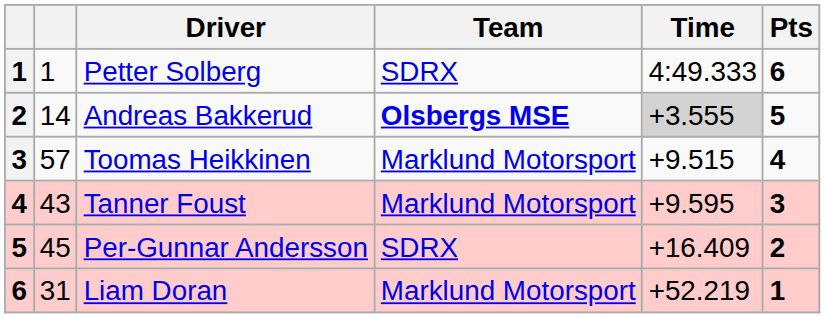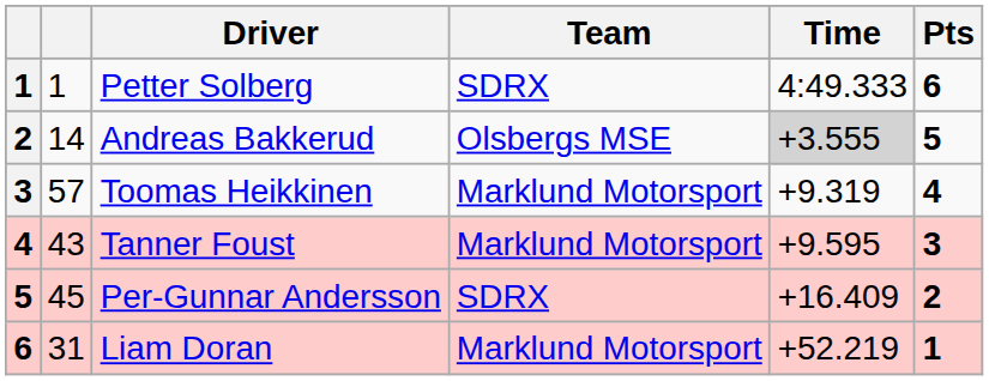Andreas Bakkerud | Team: bold -> normal
Toomas Heikkinen | Time: +9.515 -> +9.319
